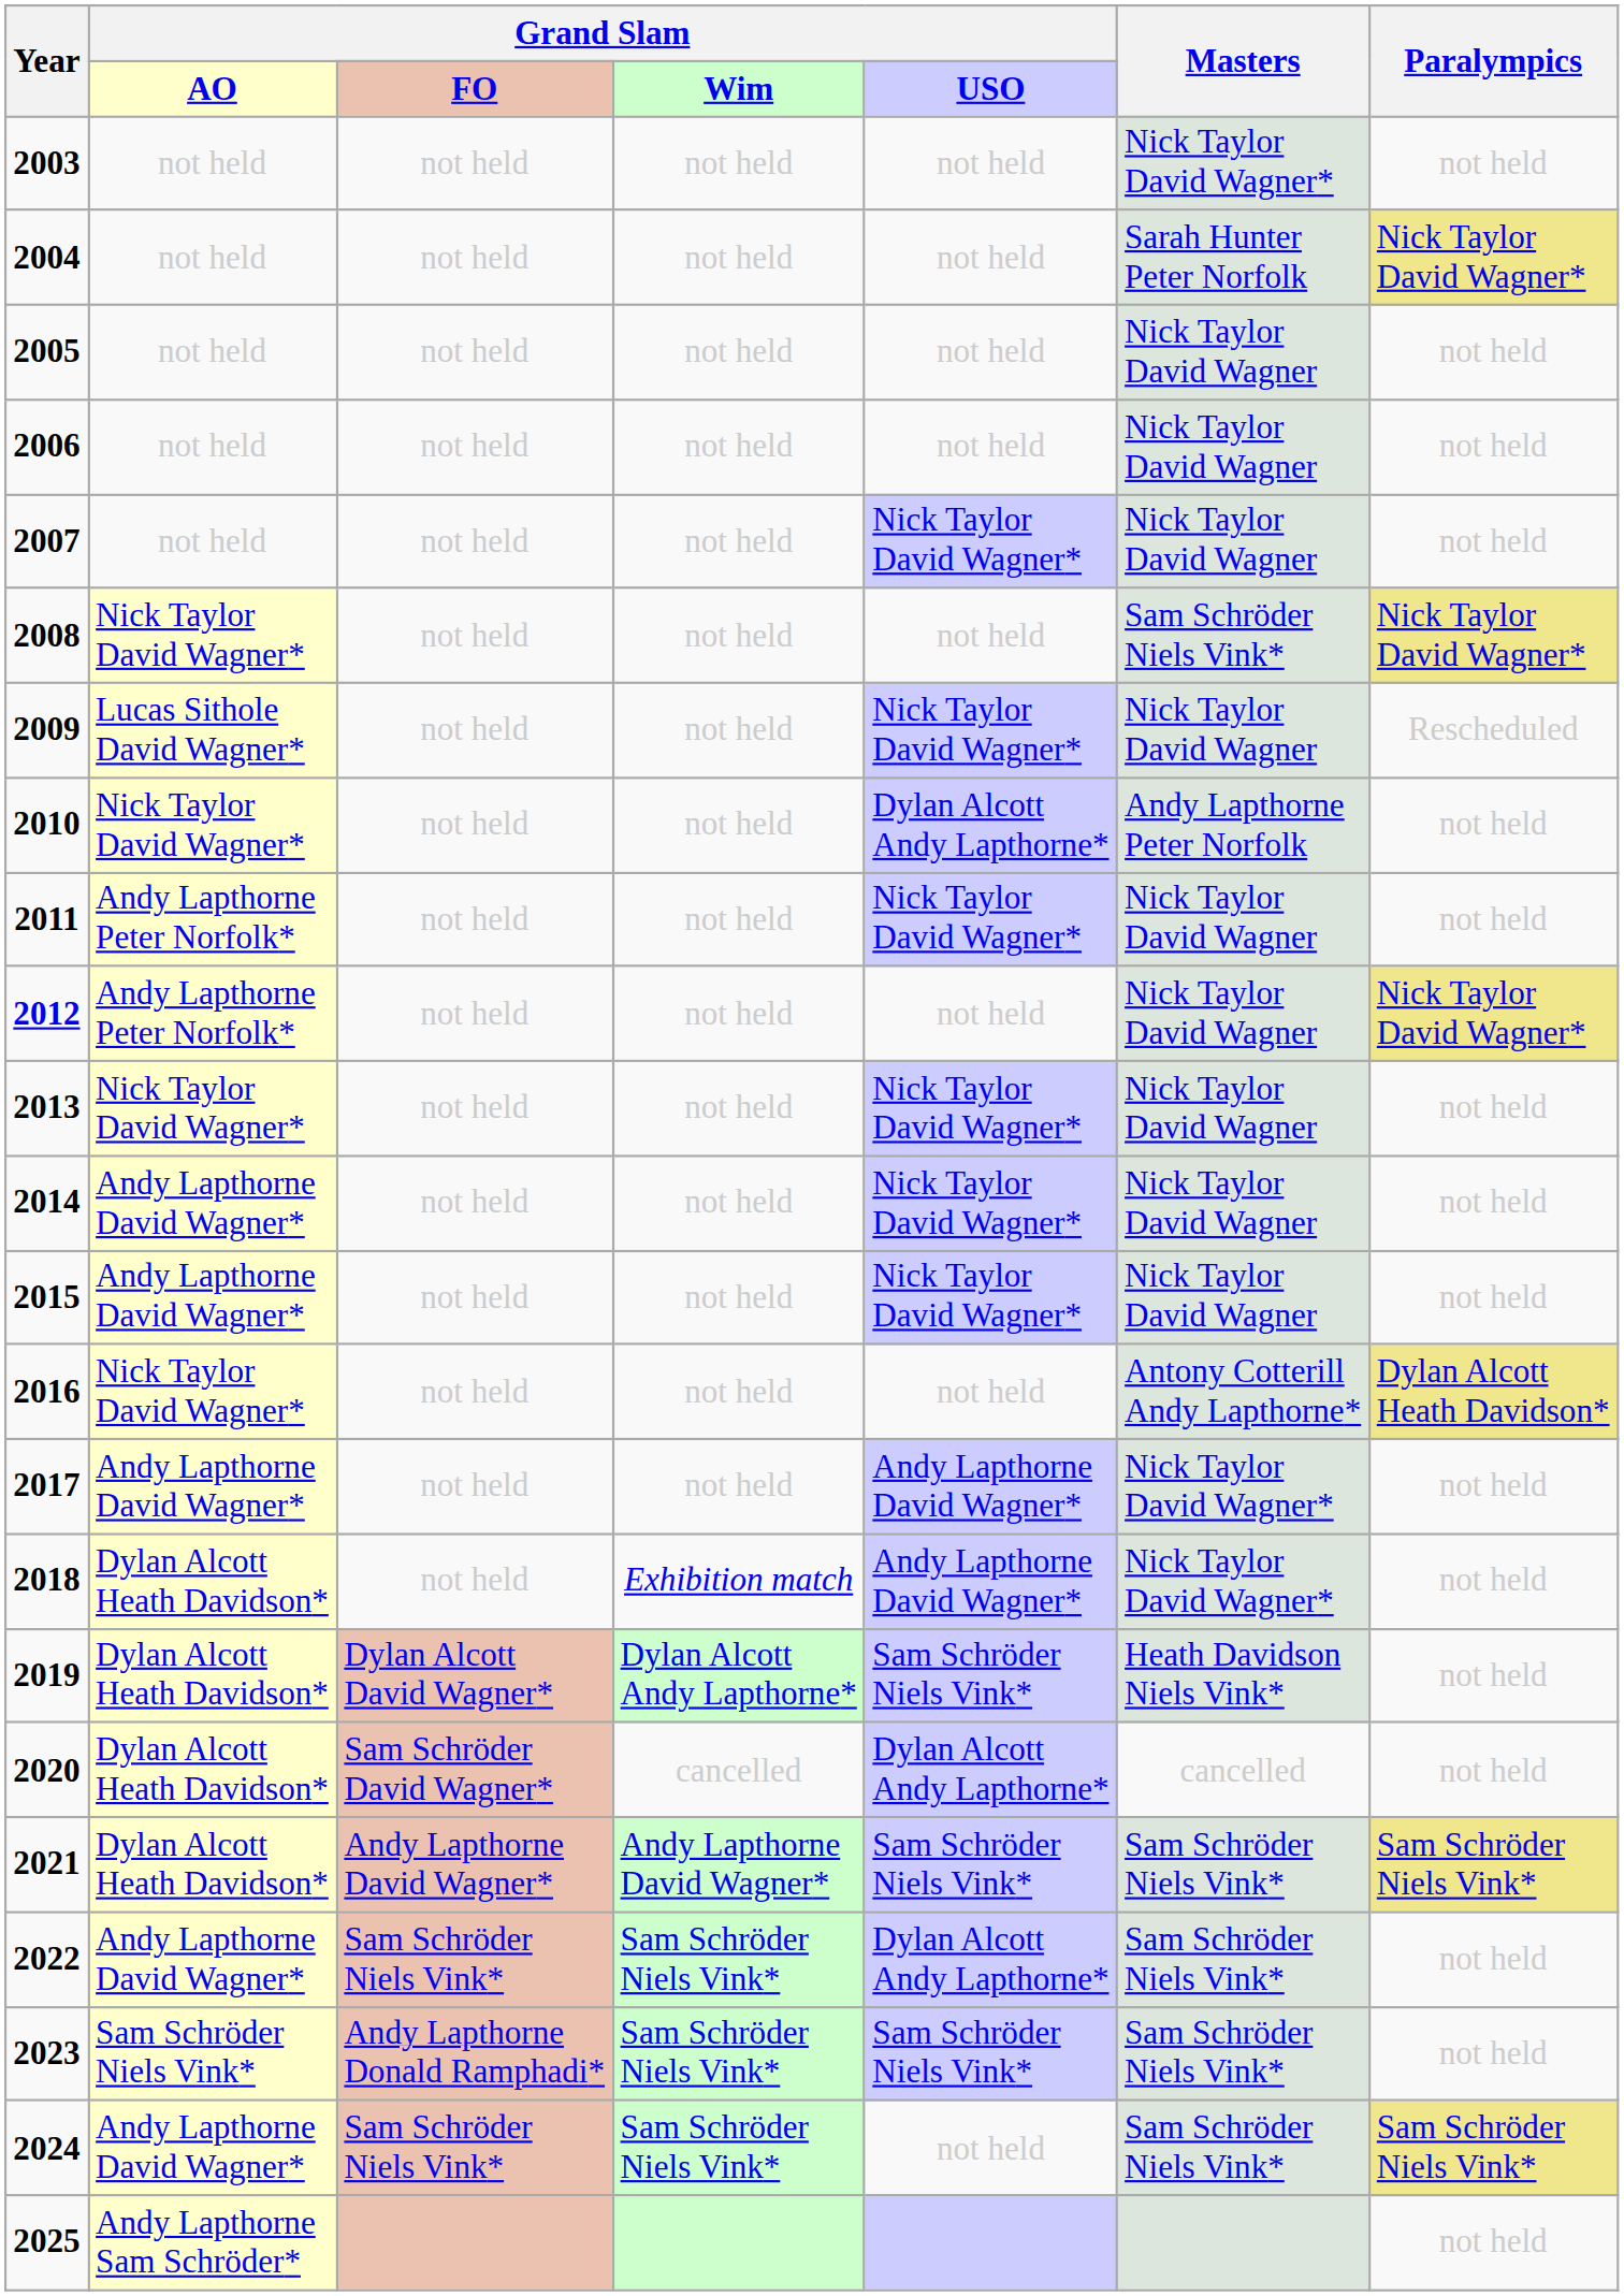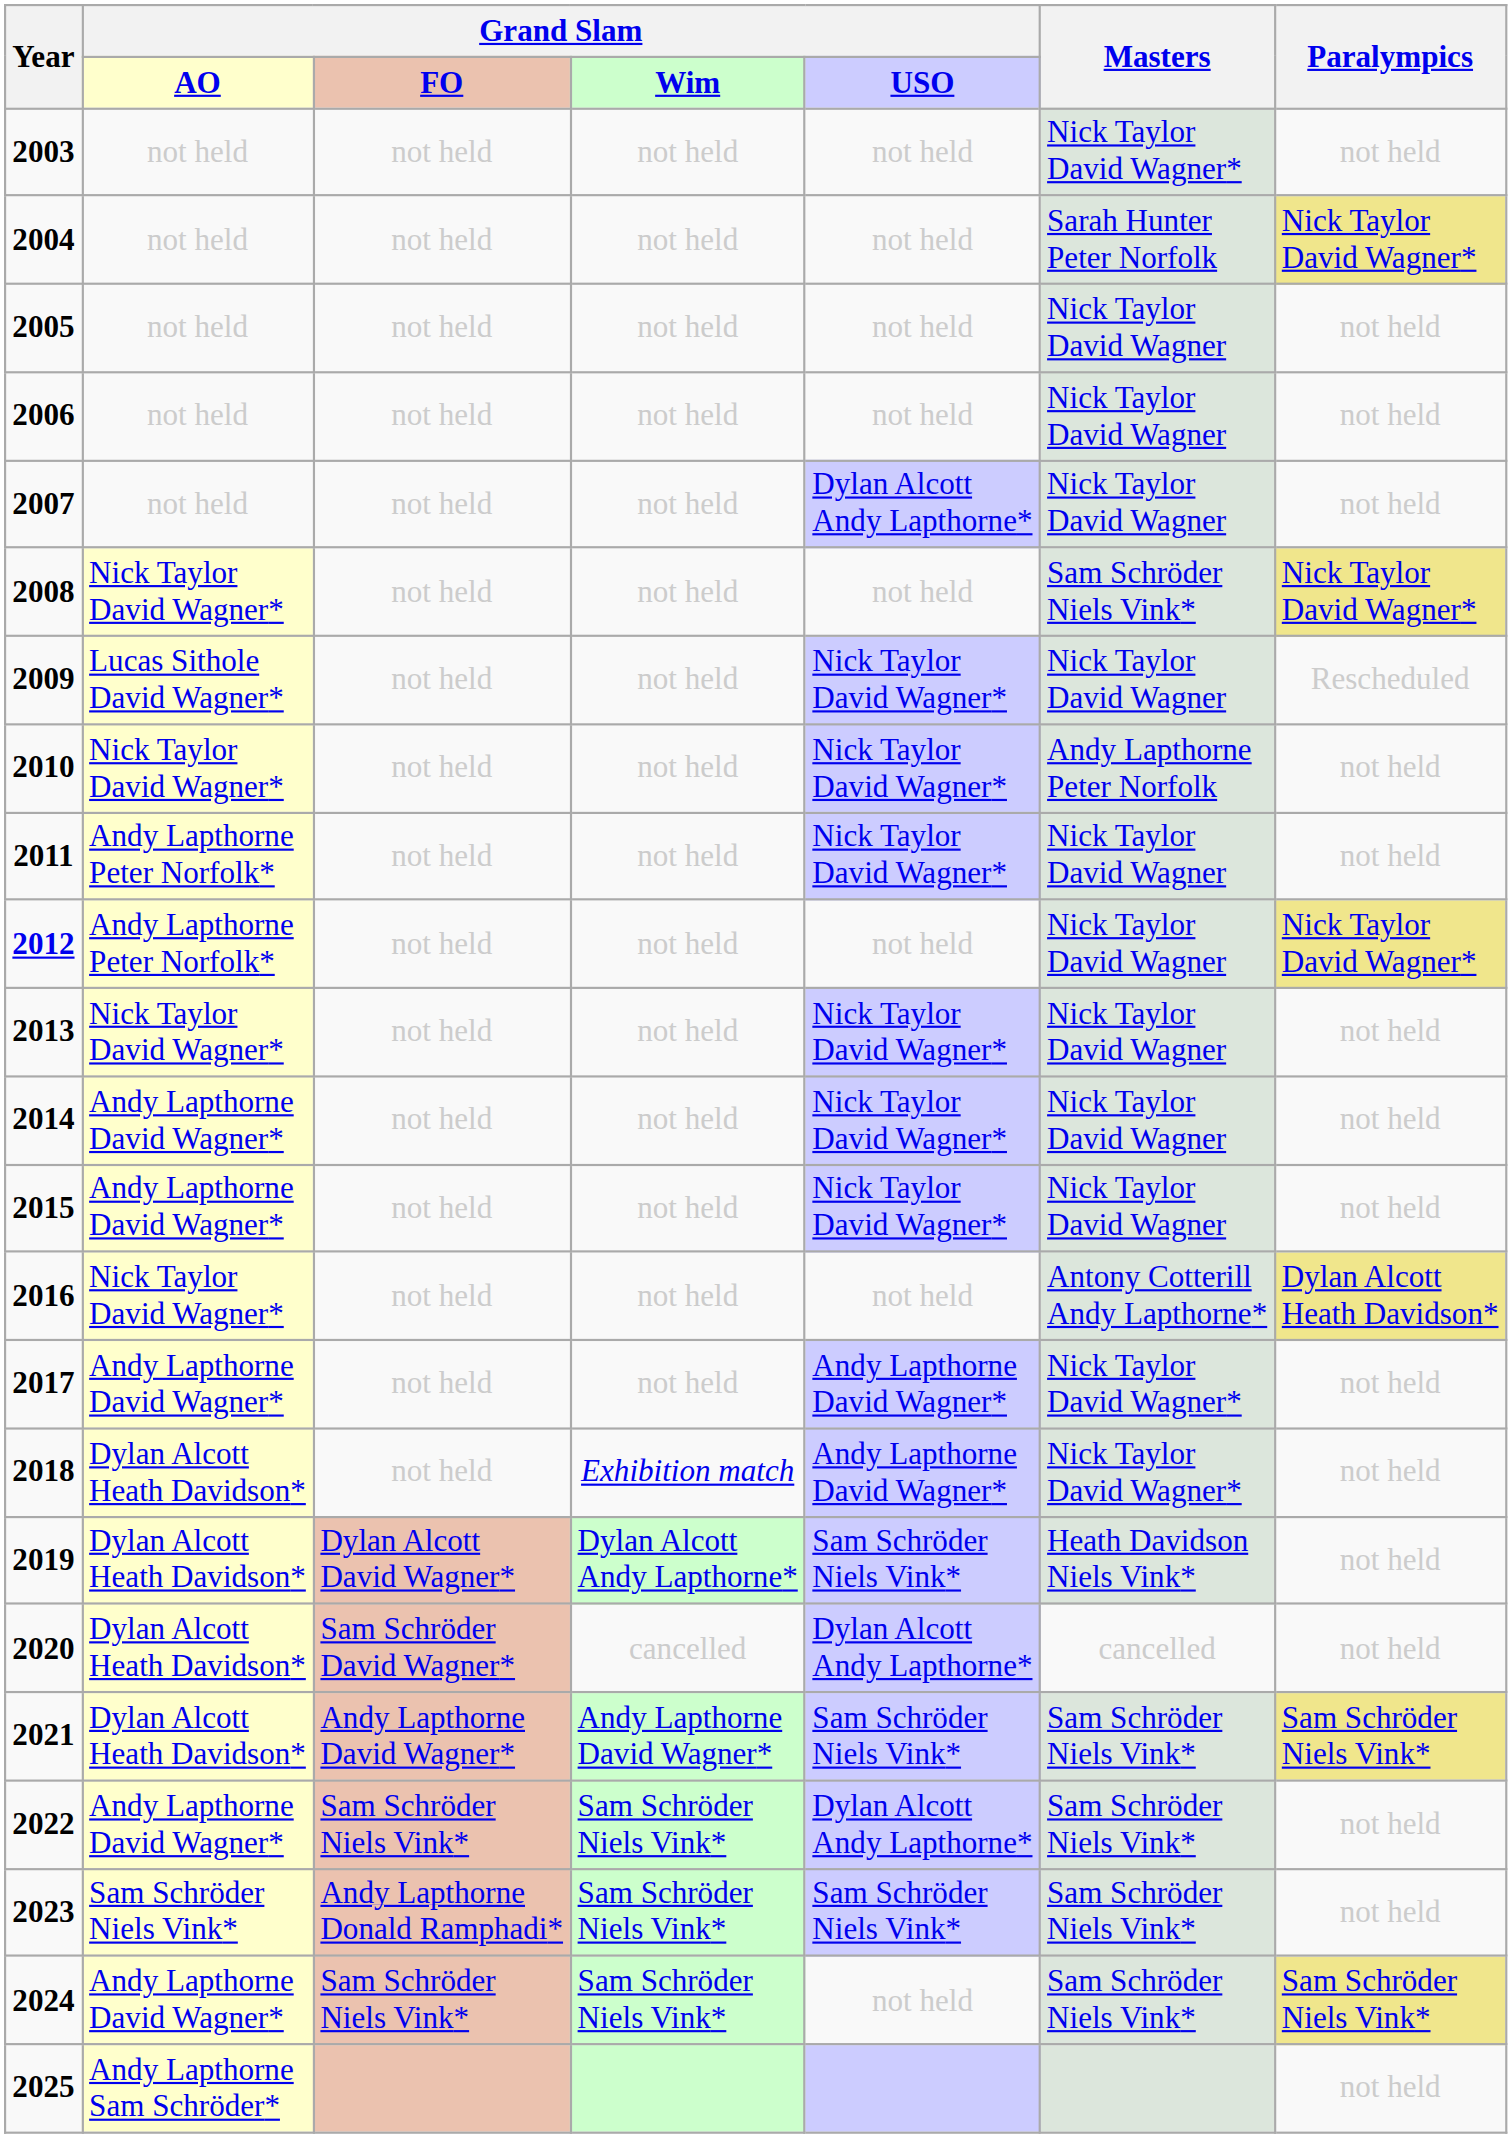2007 | Grand Slam / USO: Nick Taylor David Wagner* -> Dylan Alcott Andy Lapthorne*
2010 | Grand Slam / USO: Dylan Alcott Andy Lapthorne* -> Nick Taylor David Wagner*
